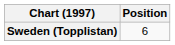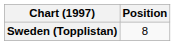Sweden (Topplistan) | Position: 6 -> 8
